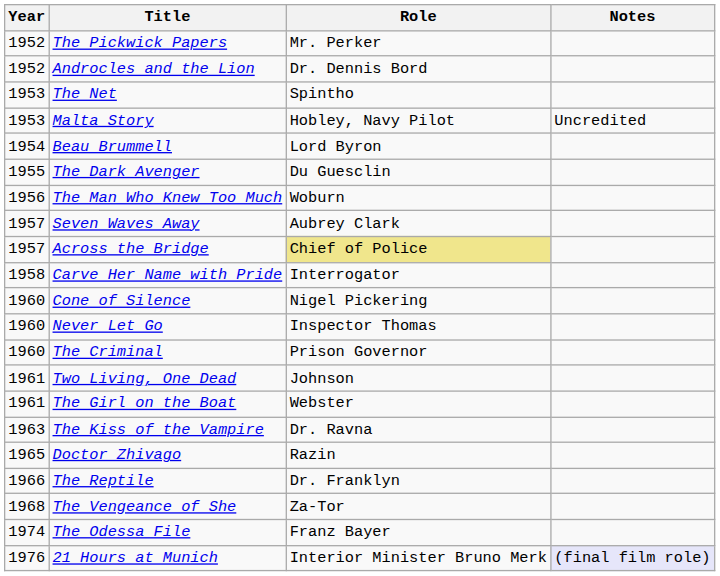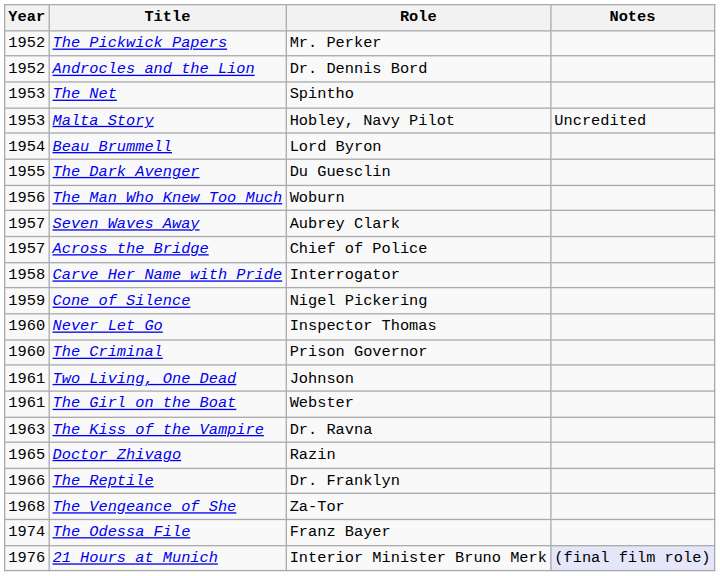Across the Bridge | Role: khaki background -> no background
Cone of Silence | Year: 1960 -> 1959
